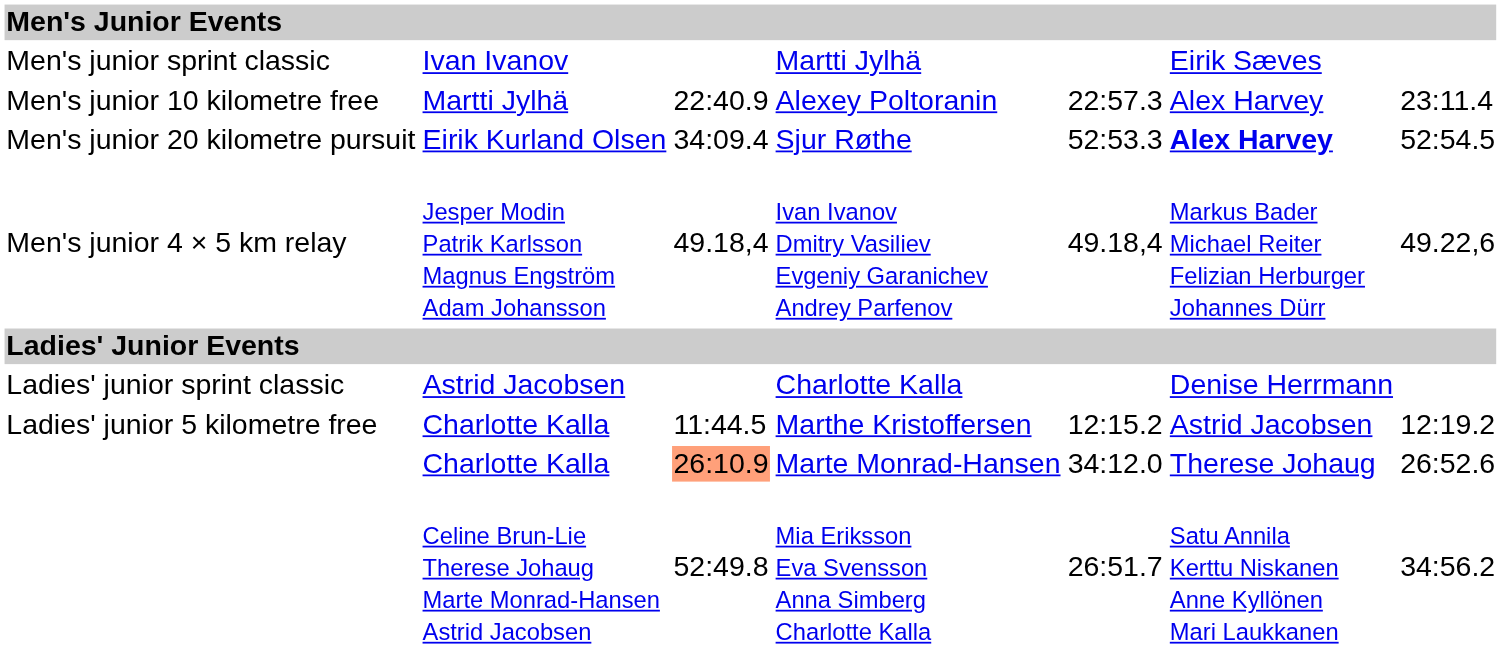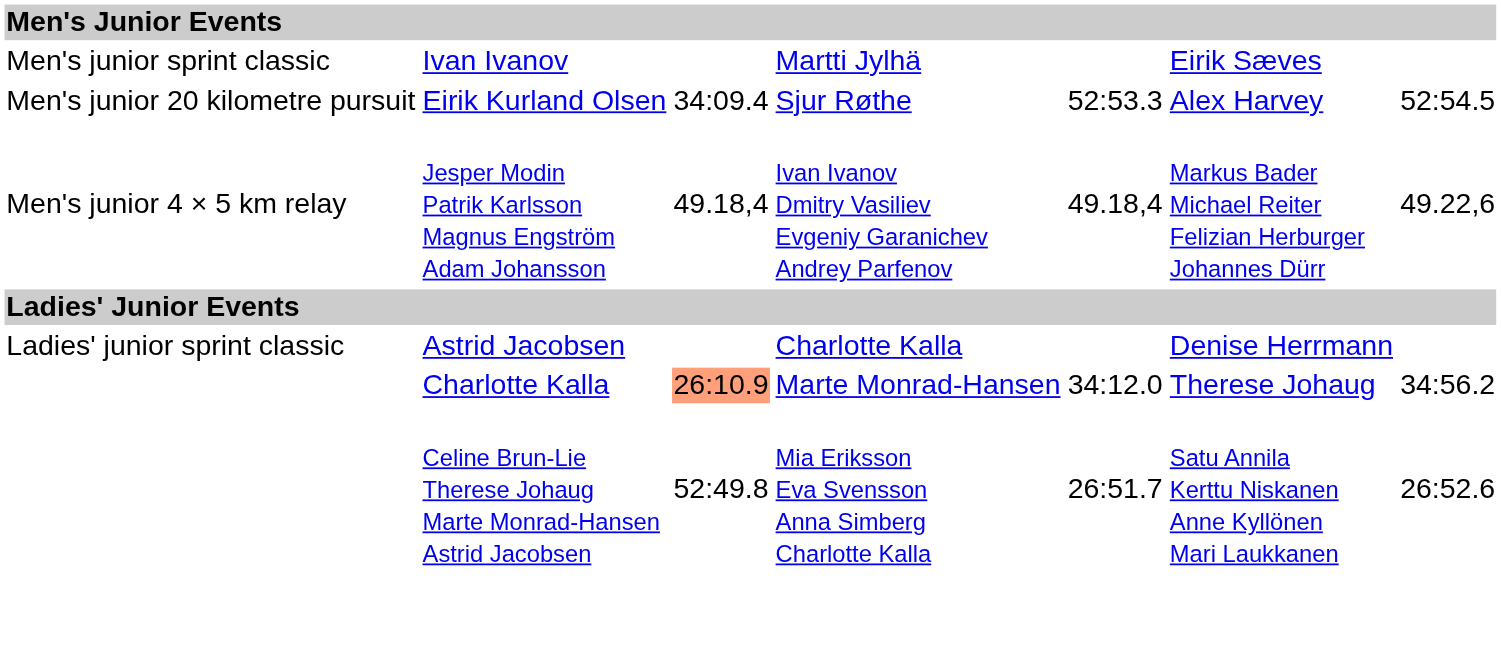- row: Men's junior 10 kilometre free | Martti Jylhä | 22:40.9 | Alexey Poltoranin | 22:57.3 | Alex Harvey | 23:11.4
Sjur Røthe | column 6: bold -> normal
- row: Ladies' junior 5 kilometre free | Charlotte Kalla | 11:44.5 | Marthe Kristoffersen | 12:15.2 | Astrid Jacobsen | 12:19.2
Marte Monrad-Hansen | column 7: 26:52.6 -> 34:56.2
Mia Eriksson Eva Svensson Anna Simberg Charlotte Kalla | column 7: 34:56.2 -> 26:52.6
